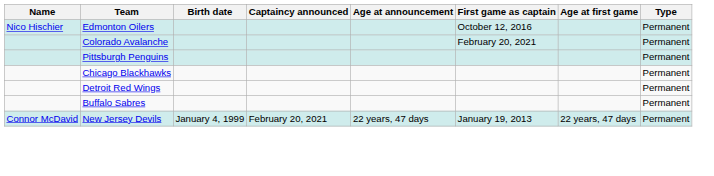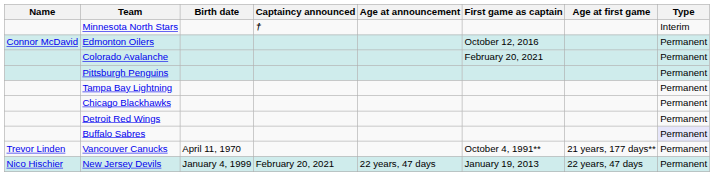+ row: Minnesota North Stars | † | Interim
Edmonton Oilers | Name: Nico Hischier -> Connor McDavid
+ row: Tampa Bay Lightning | Permanent
Buffalo Sabres | Type: no background -> lavender background
+ row: Trevor Linden | Vancouver Canucks | April 11, 1970 | October 4, 1991** | 21 years, 177 days** | Permanent
New Jersey Devils | Name: Connor McDavid -> Nico Hischier
